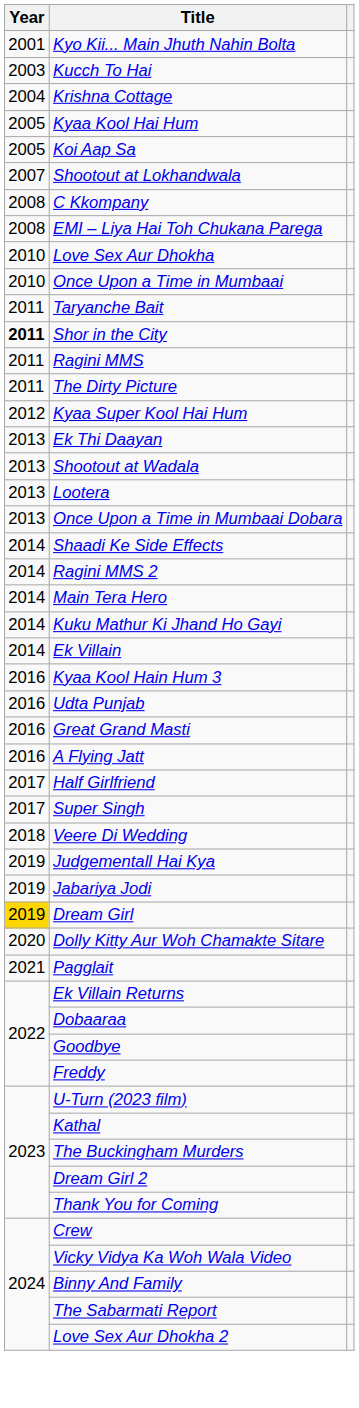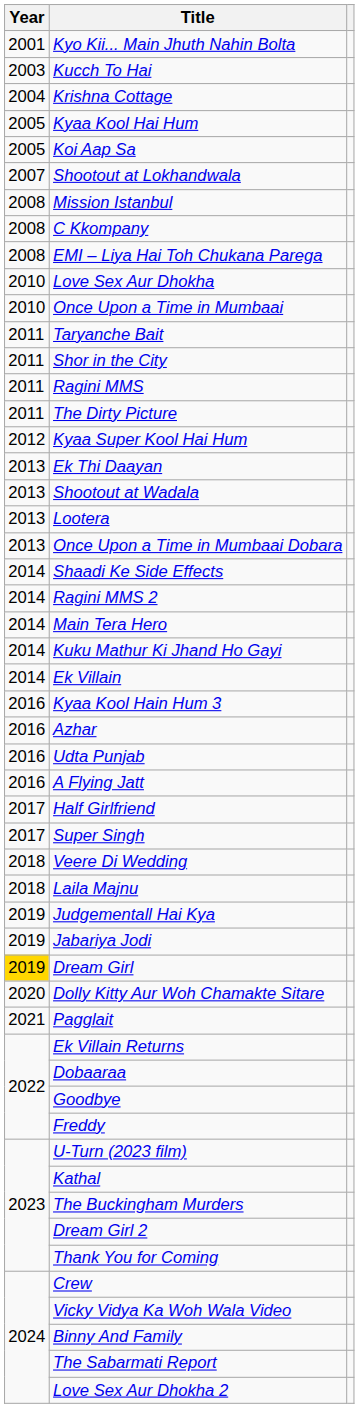+ row: 2008 | Mission Istanbul
Shor in the City | Year: bold -> normal
+ row: 2016 | Azhar
- row: 2016 | Great Grand Masti
+ row: 2018 | Laila Majnu
